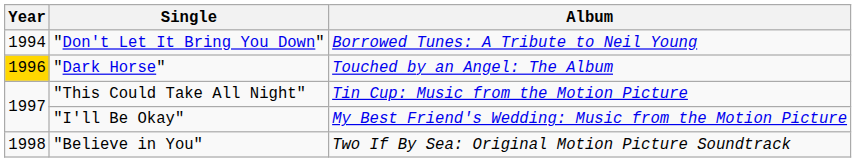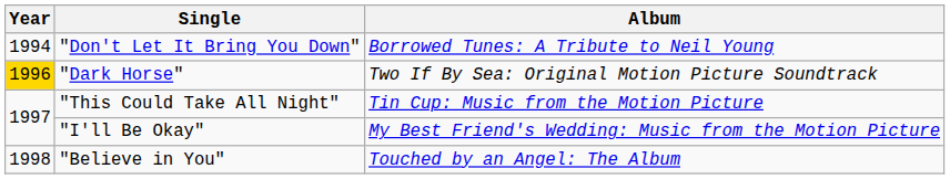"Dark Horse" | Album: Touched by an Angel: The Album -> Two If By Sea: Original Motion Picture Soundtrack
"Believe in You" | Album: Two If By Sea: Original Motion Picture Soundtrack -> Touched by an Angel: The Album
